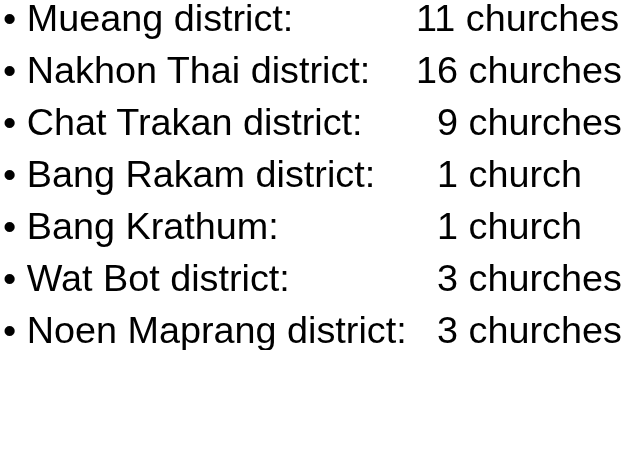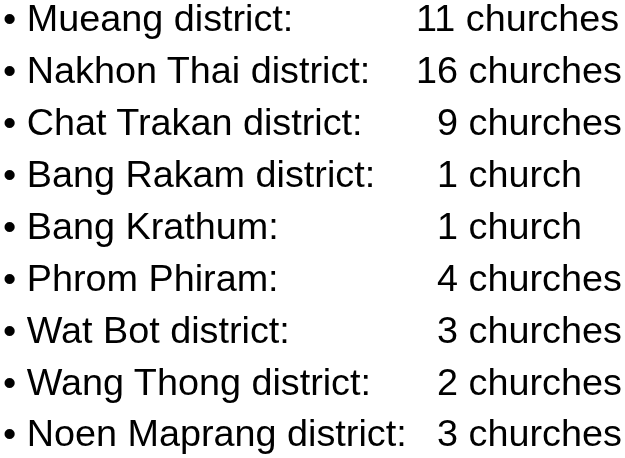+ row: • Phrom Phiram: | 4 churches
+ row: • Wang Thong district: | 2 churches
